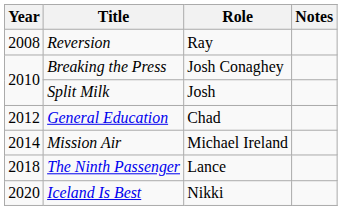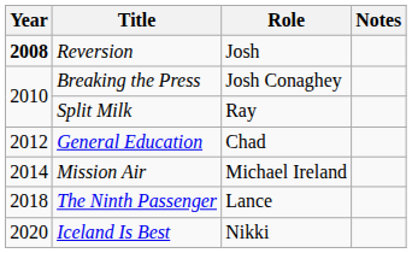Reversion | Year: normal -> bold
Reversion | Role: Ray -> Josh
Split Milk | Role: Josh -> Ray
